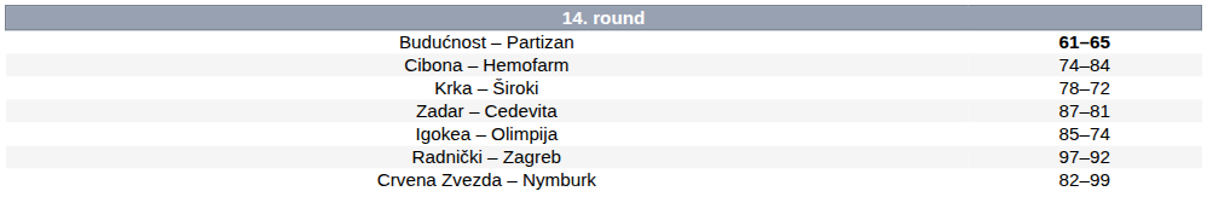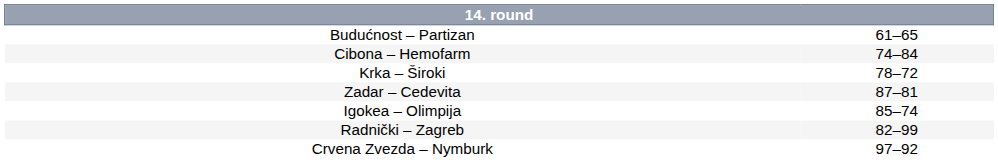Budućnost – Partizan | column 2: bold -> normal
Radnički – Zagreb | column 2: 97–92 -> 82–99
Crvena Zvezda – Nymburk | column 2: 82–99 -> 97–92
